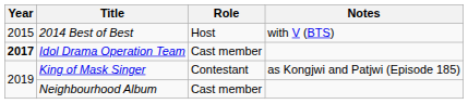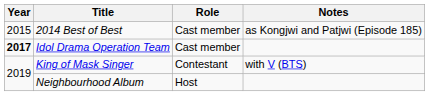2014 Best of Best | Role: Host -> Cast member
2014 Best of Best | Notes: with V (BTS) -> as Kongjwi and Patjwi (Episode 185)
King of Mask Singer | Notes: as Kongjwi and Patjwi (Episode 185) -> with V (BTS)
Neighbourhood Album | Role: Cast member -> Host
